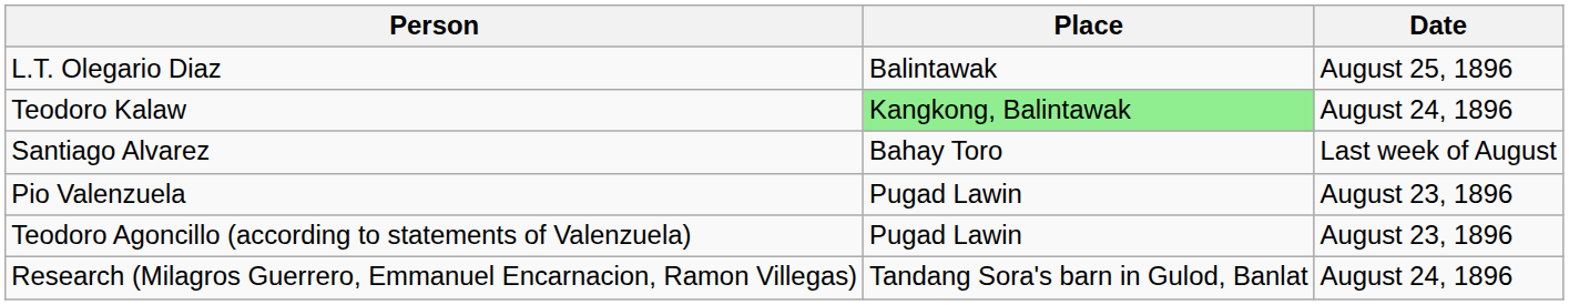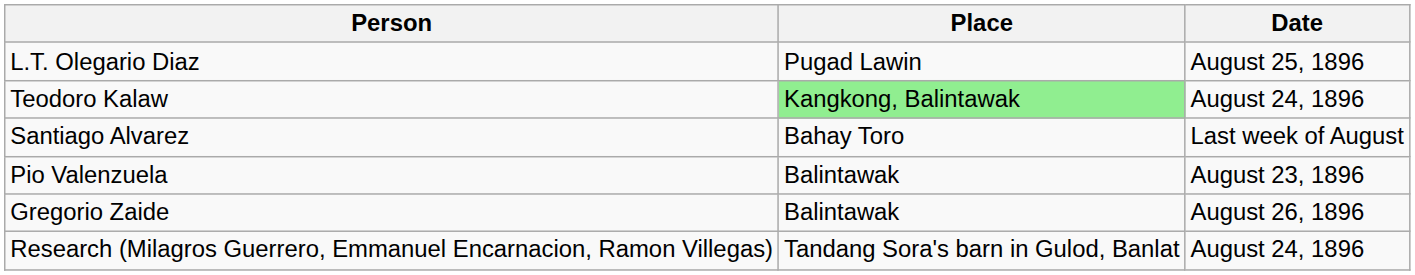L.T. Olegario Diaz | Place: Balintawak -> Pugad Lawin
Pio Valenzuela | Place: Pugad Lawin -> Balintawak
+ row: Gregorio Zaide | Balintawak | August 26, 1896
- row: Teodoro Agoncillo (according to statements of Valenzuela) | Pugad Lawin | August 23, 1896
